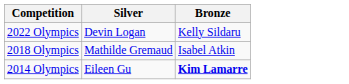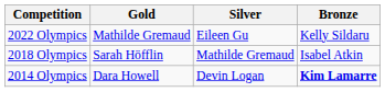+ column: Gold | Mathilde Gremaud | Sarah Höfflin | Dara Howell
2022 Olympics | Silver: Devin Logan -> Eileen Gu
2014 Olympics | Silver: Eileen Gu -> Devin Logan
